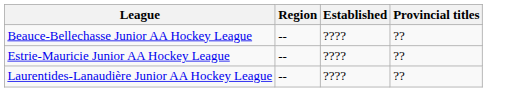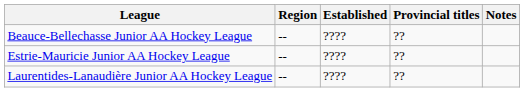+ column: Notes
